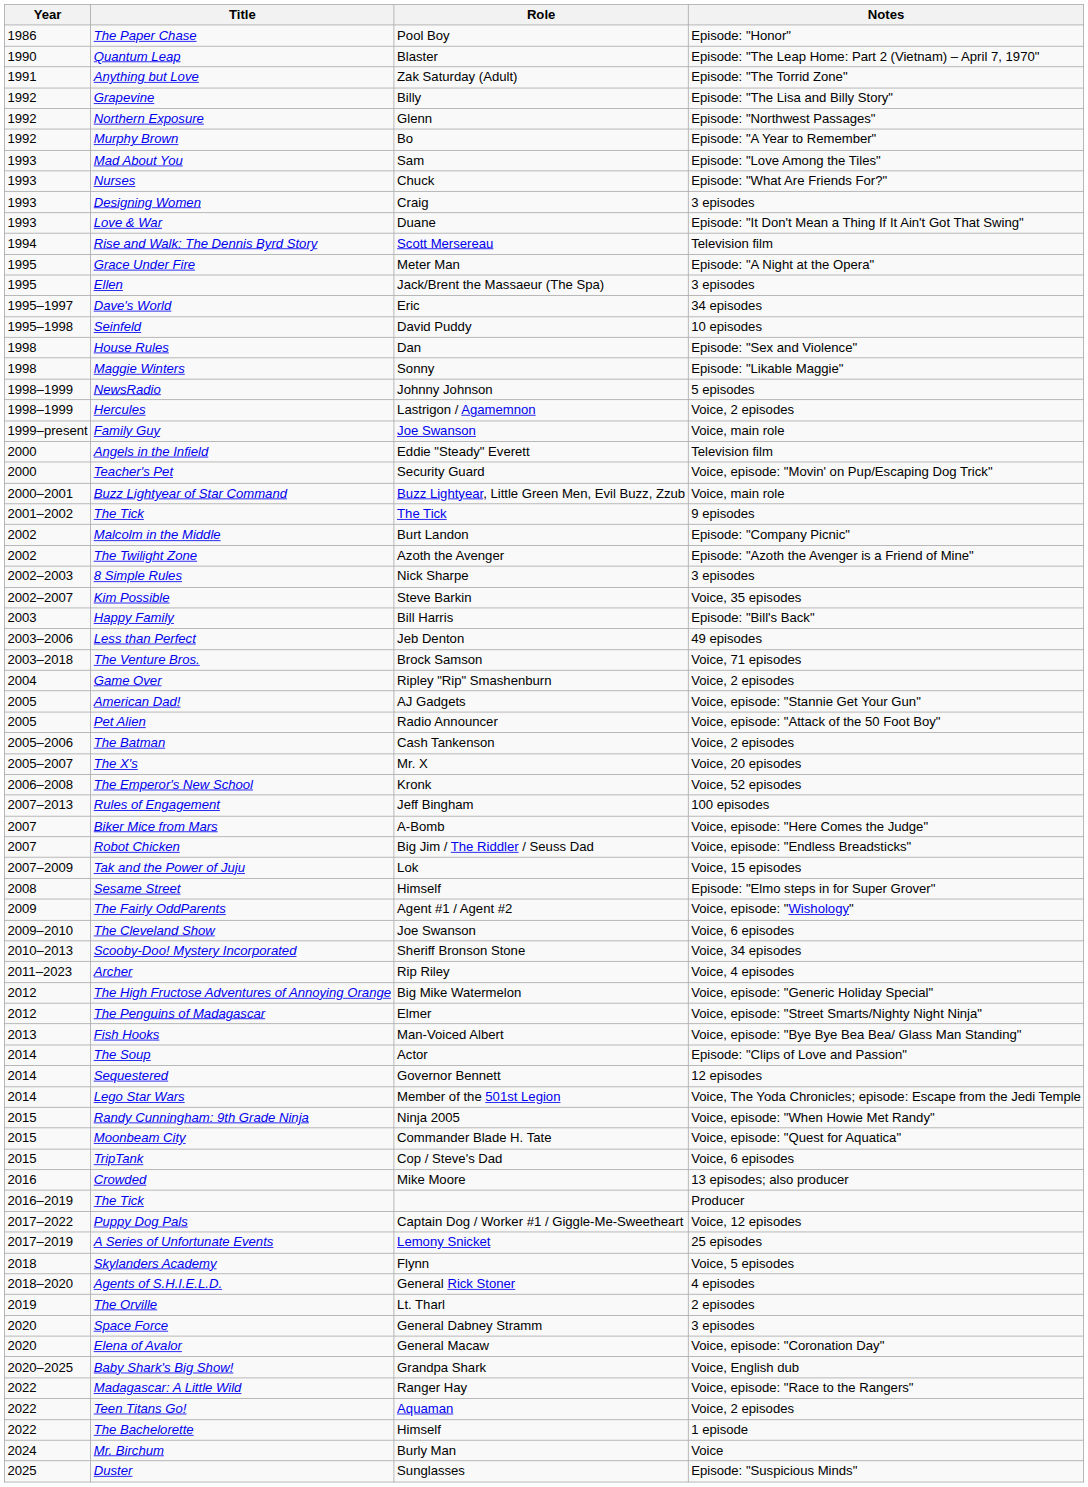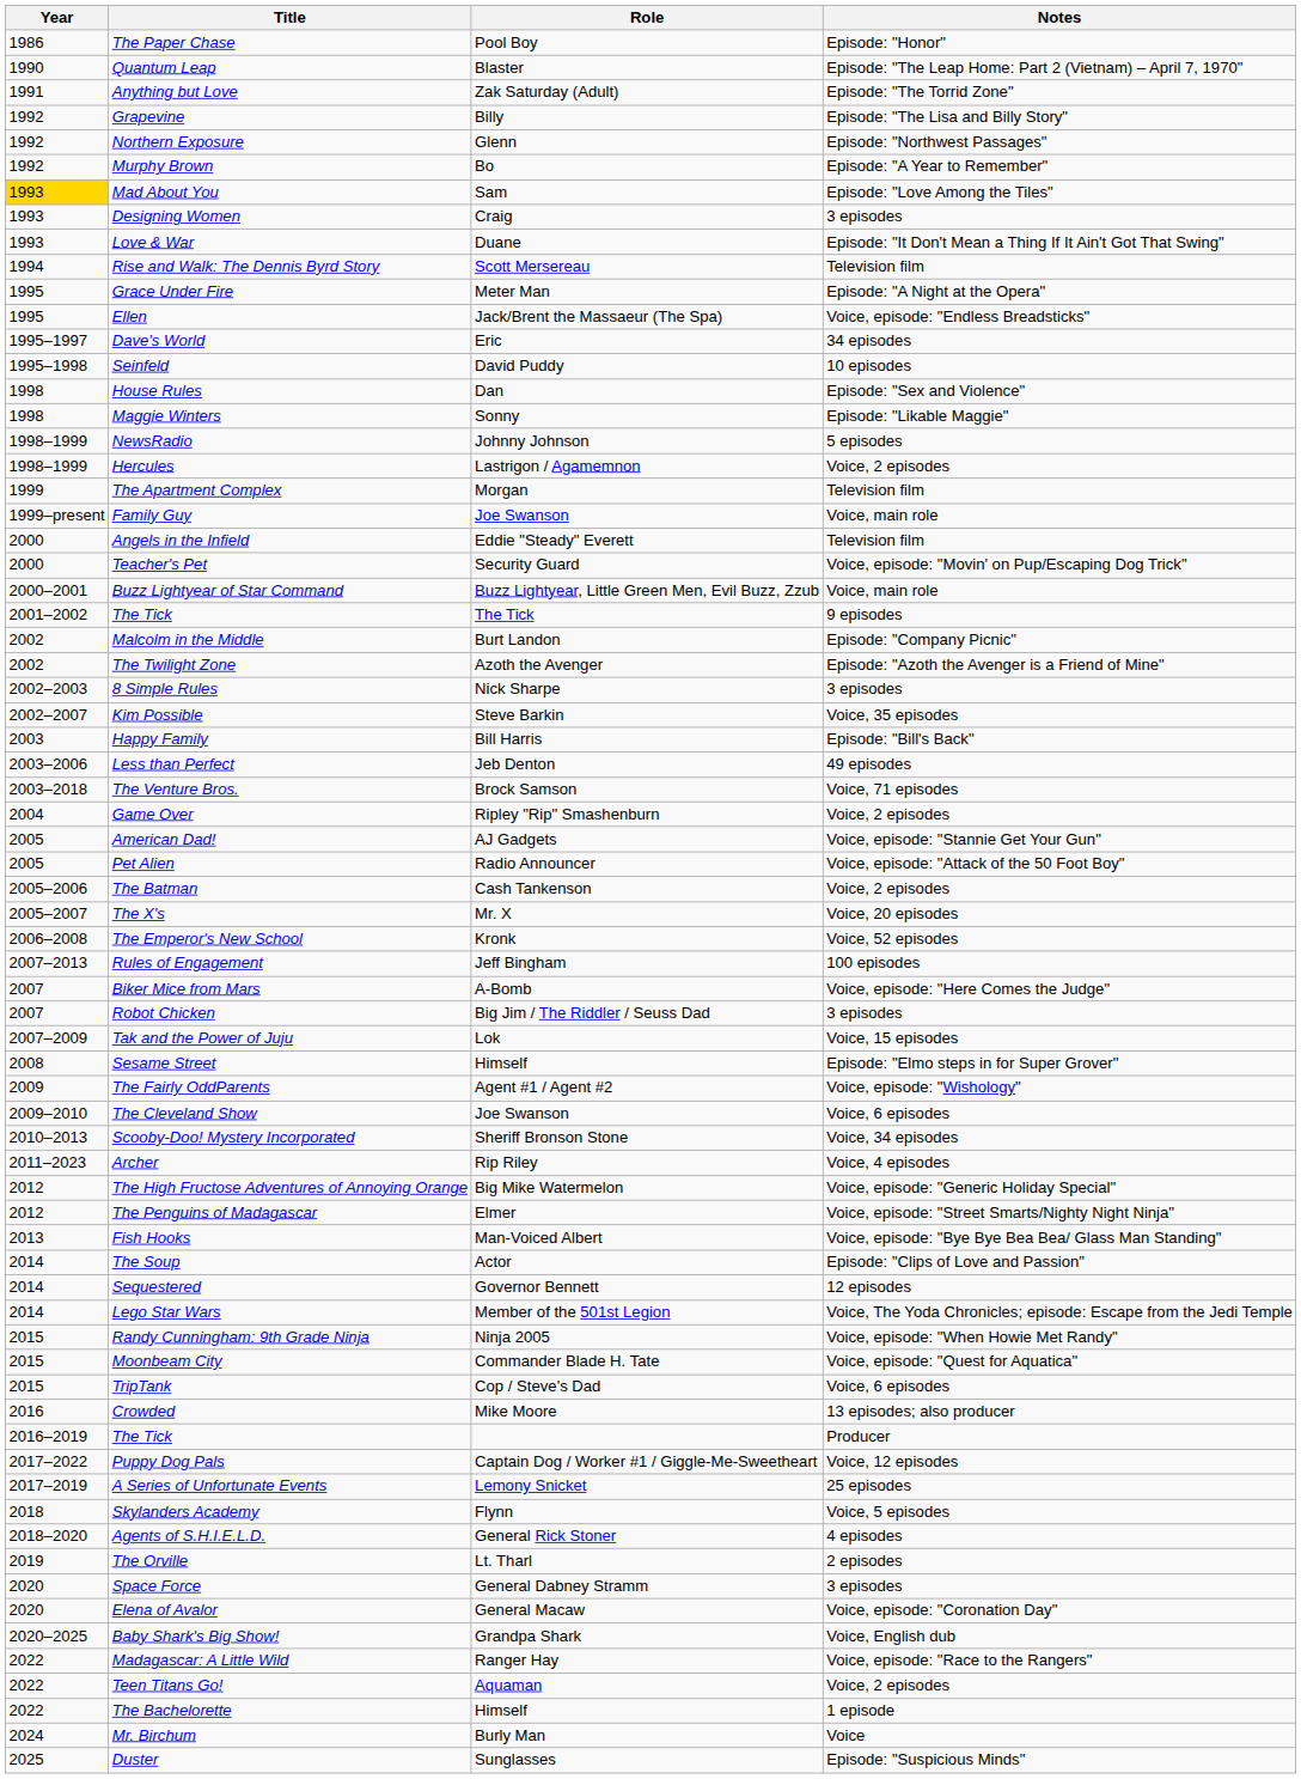Mad About You | Year: no background -> gold background
- row: 1993 | Nurses | Chuck | Episode: "What Are Friends For?"
Ellen | Notes: 3 episodes -> Voice, episode: "Endless Breadsticks"
+ row: 1999 | The Apartment Complex | Morgan | Television film
Robot Chicken | Notes: Voice, episode: "Endless Breadsticks" -> 3 episodes
